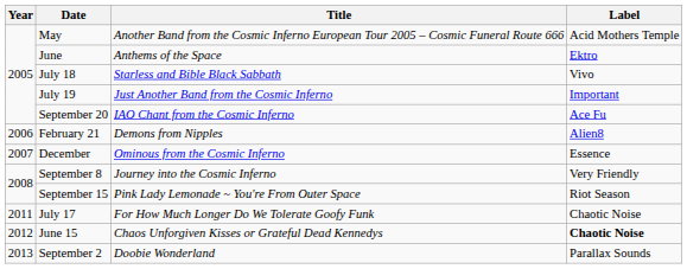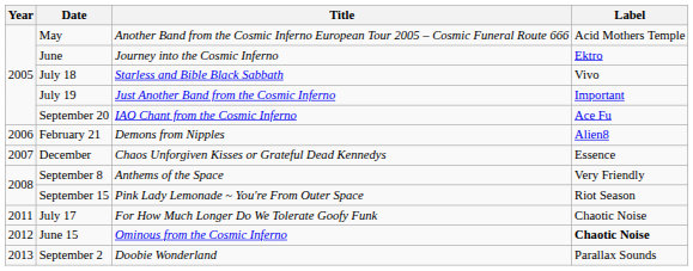June | Title: Anthems of the Space -> Journey into the Cosmic Inferno
December | Title: Ominous from the Cosmic Inferno -> Chaos Unforgiven Kisses or Grateful Dead Kennedys
September 8 | Title: Journey into the Cosmic Inferno -> Anthems of the Space
June 15 | Title: Chaos Unforgiven Kisses or Grateful Dead Kennedys -> Ominous from the Cosmic Inferno
